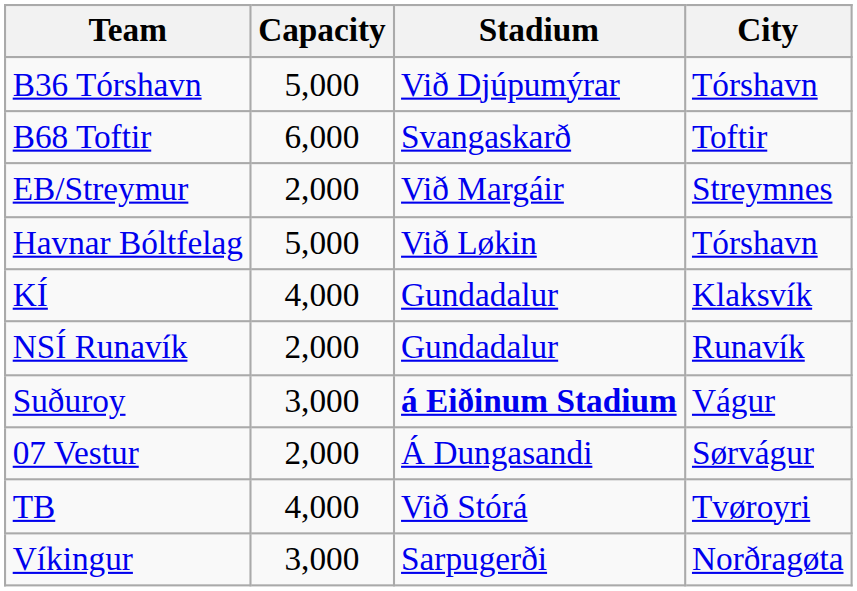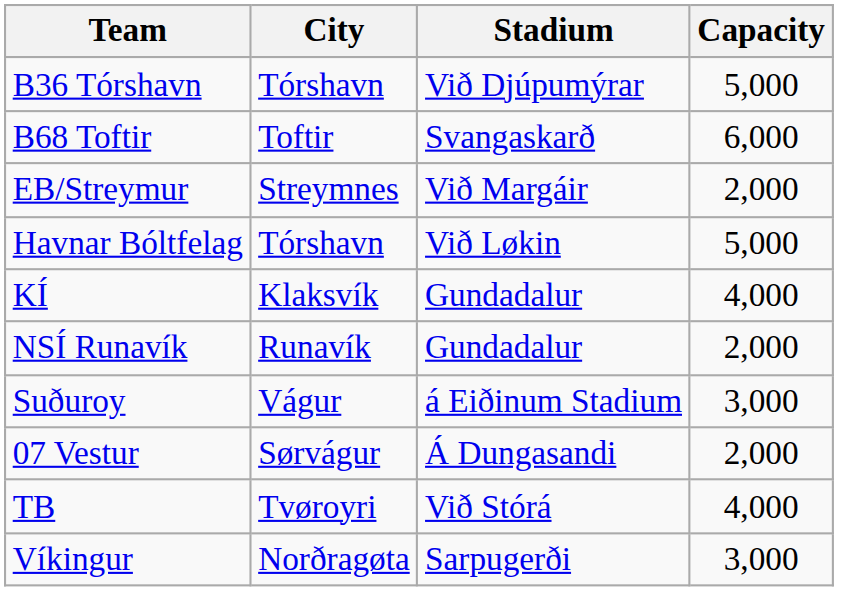columns swapped: City <-> Capacity
Suðuroy | Stadium: bold -> normal
